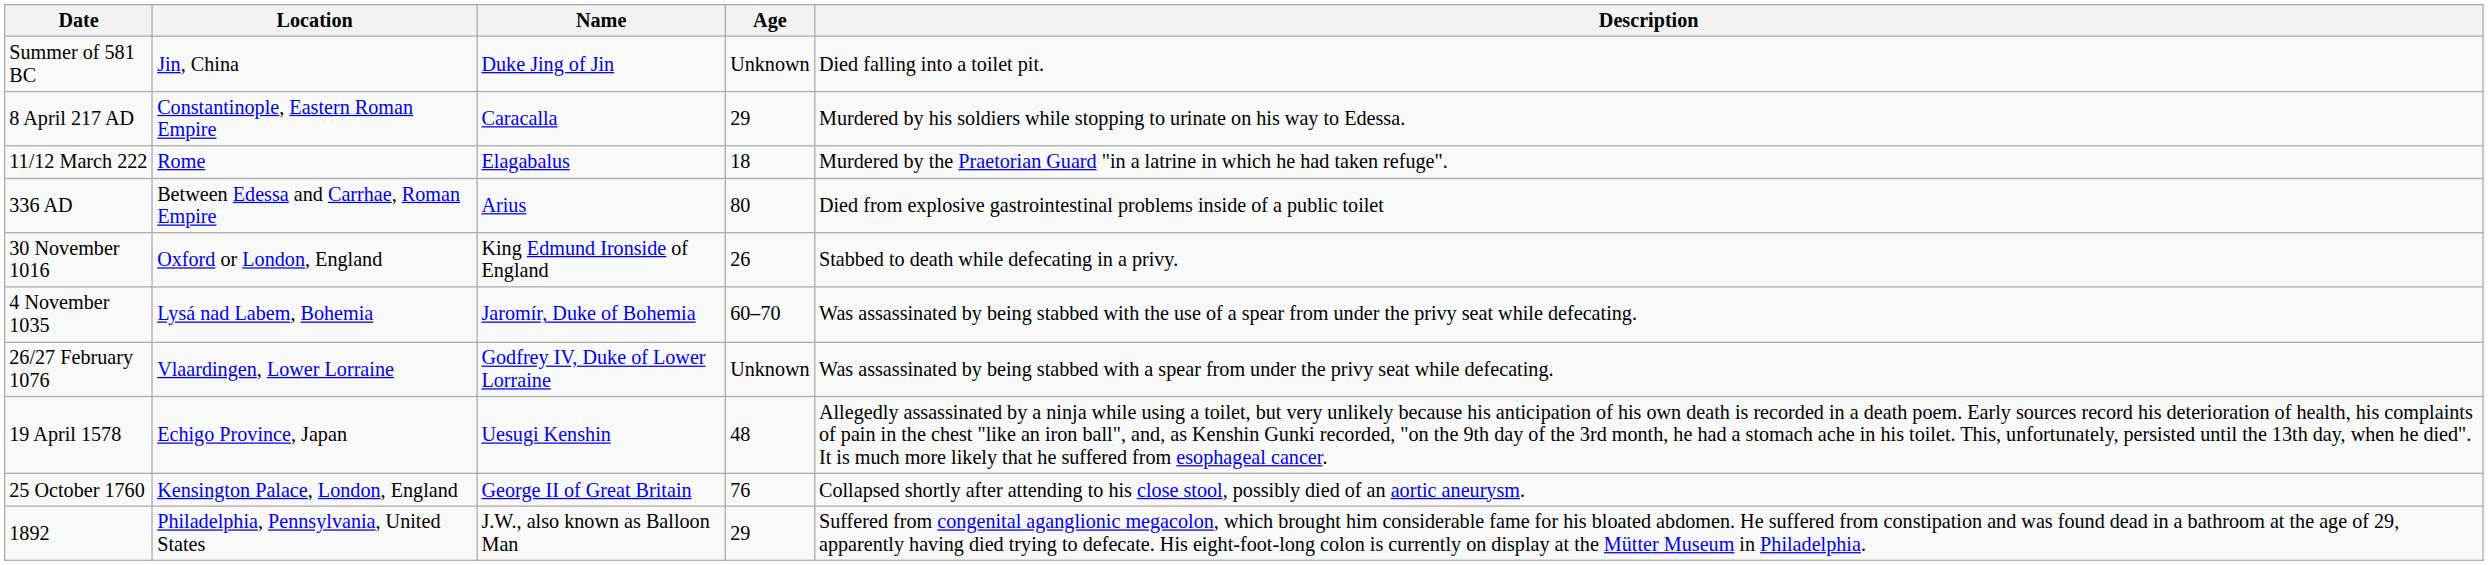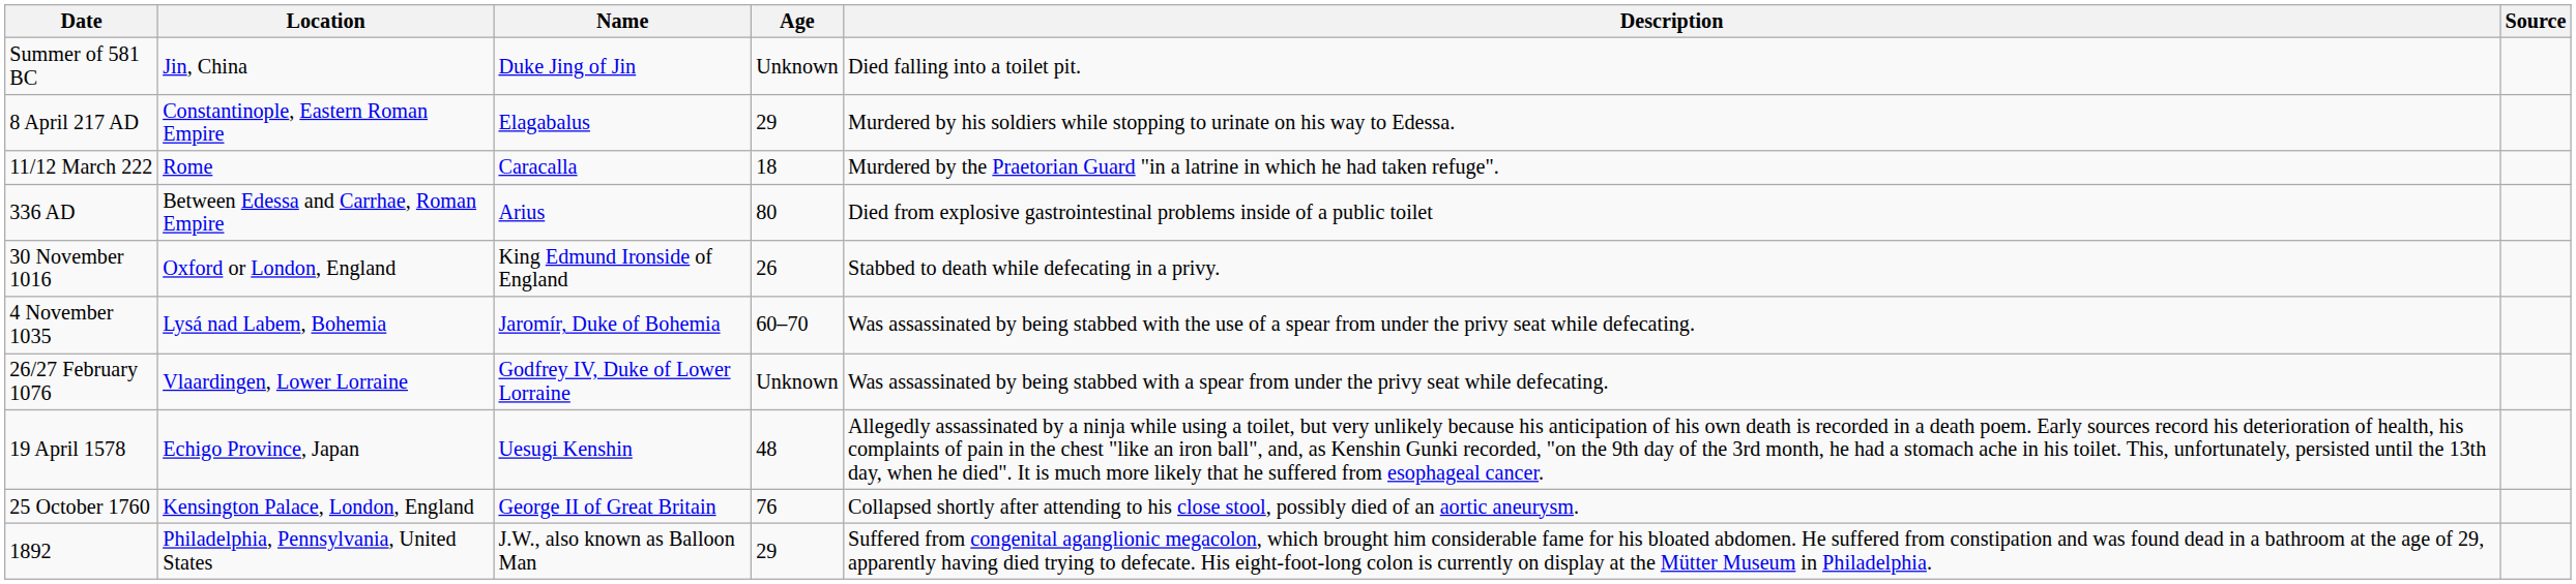+ column: Source
8 April 217 AD | Name: Caracalla -> Elagabalus
11/12 March 222 | Name: Elagabalus -> Caracalla
